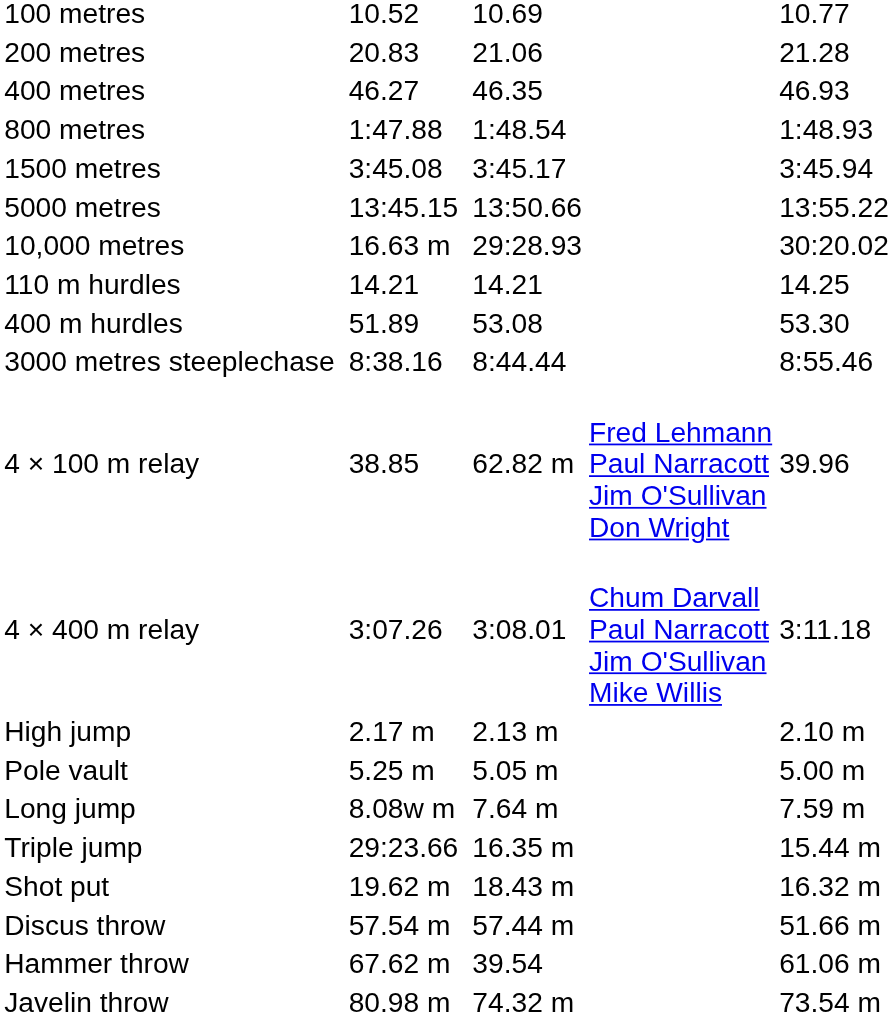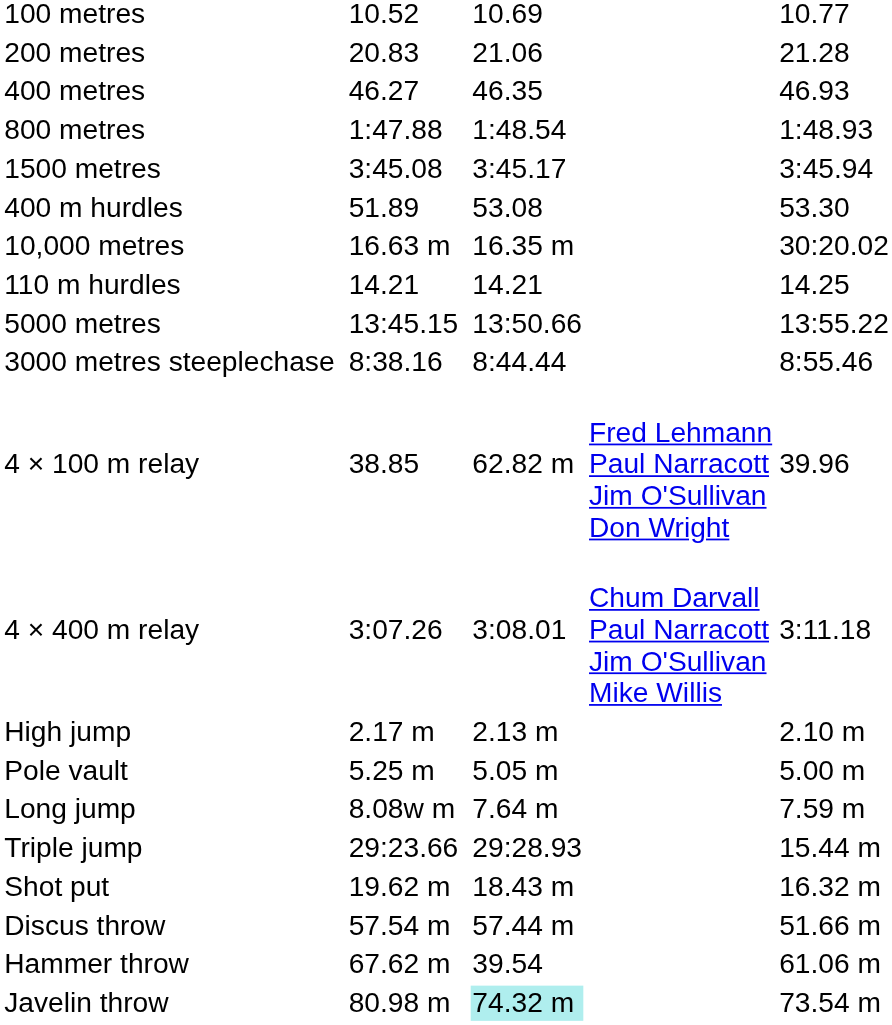rows swapped: 5000 metres <-> 400 m hurdles
10,000 metres | column 5: 29:28.93 -> 16.35 m
Triple jump | column 5: 16.35 m -> 29:28.93
Javelin throw | column 5: no background -> paleturquoise background
